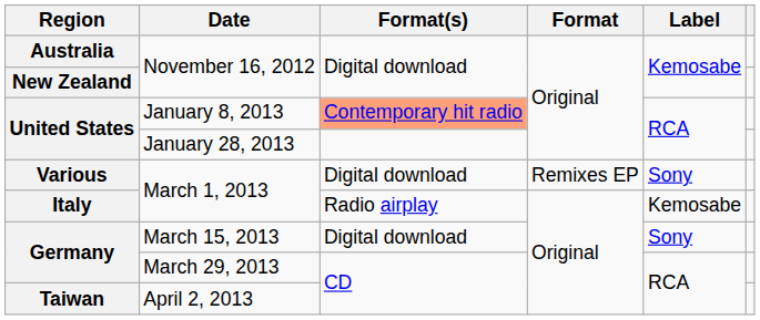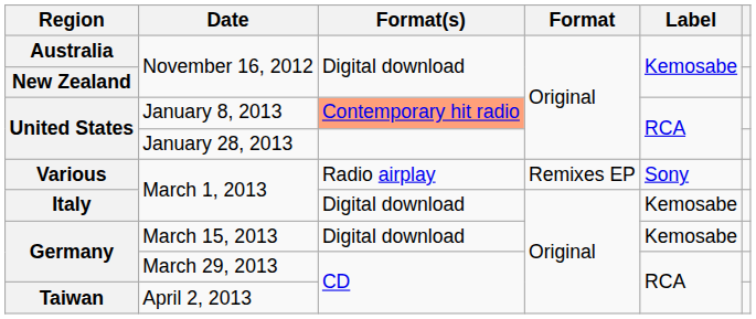Various | Format(s): Digital download -> Radio airplay
Italy | Format(s): Radio airplay -> Digital download
Germany / March 15, 2013 | Label: Sony -> Kemosabe
